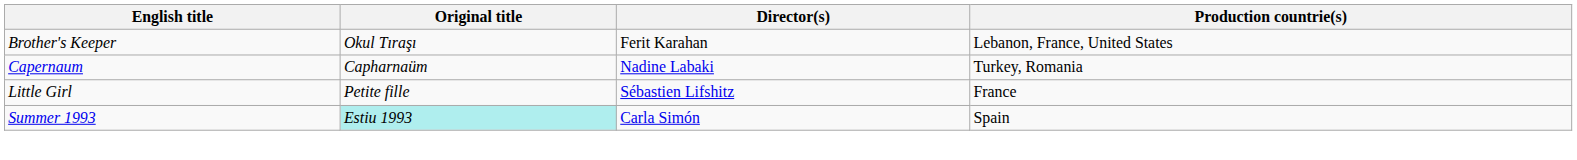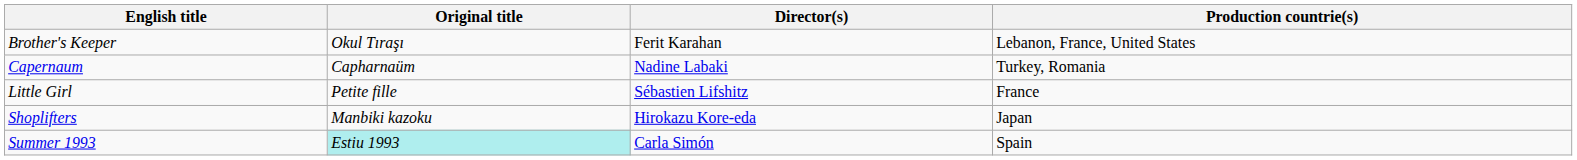+ row: Shoplifters | Manbiki kazoku | Hirokazu Kore-eda | Japan
